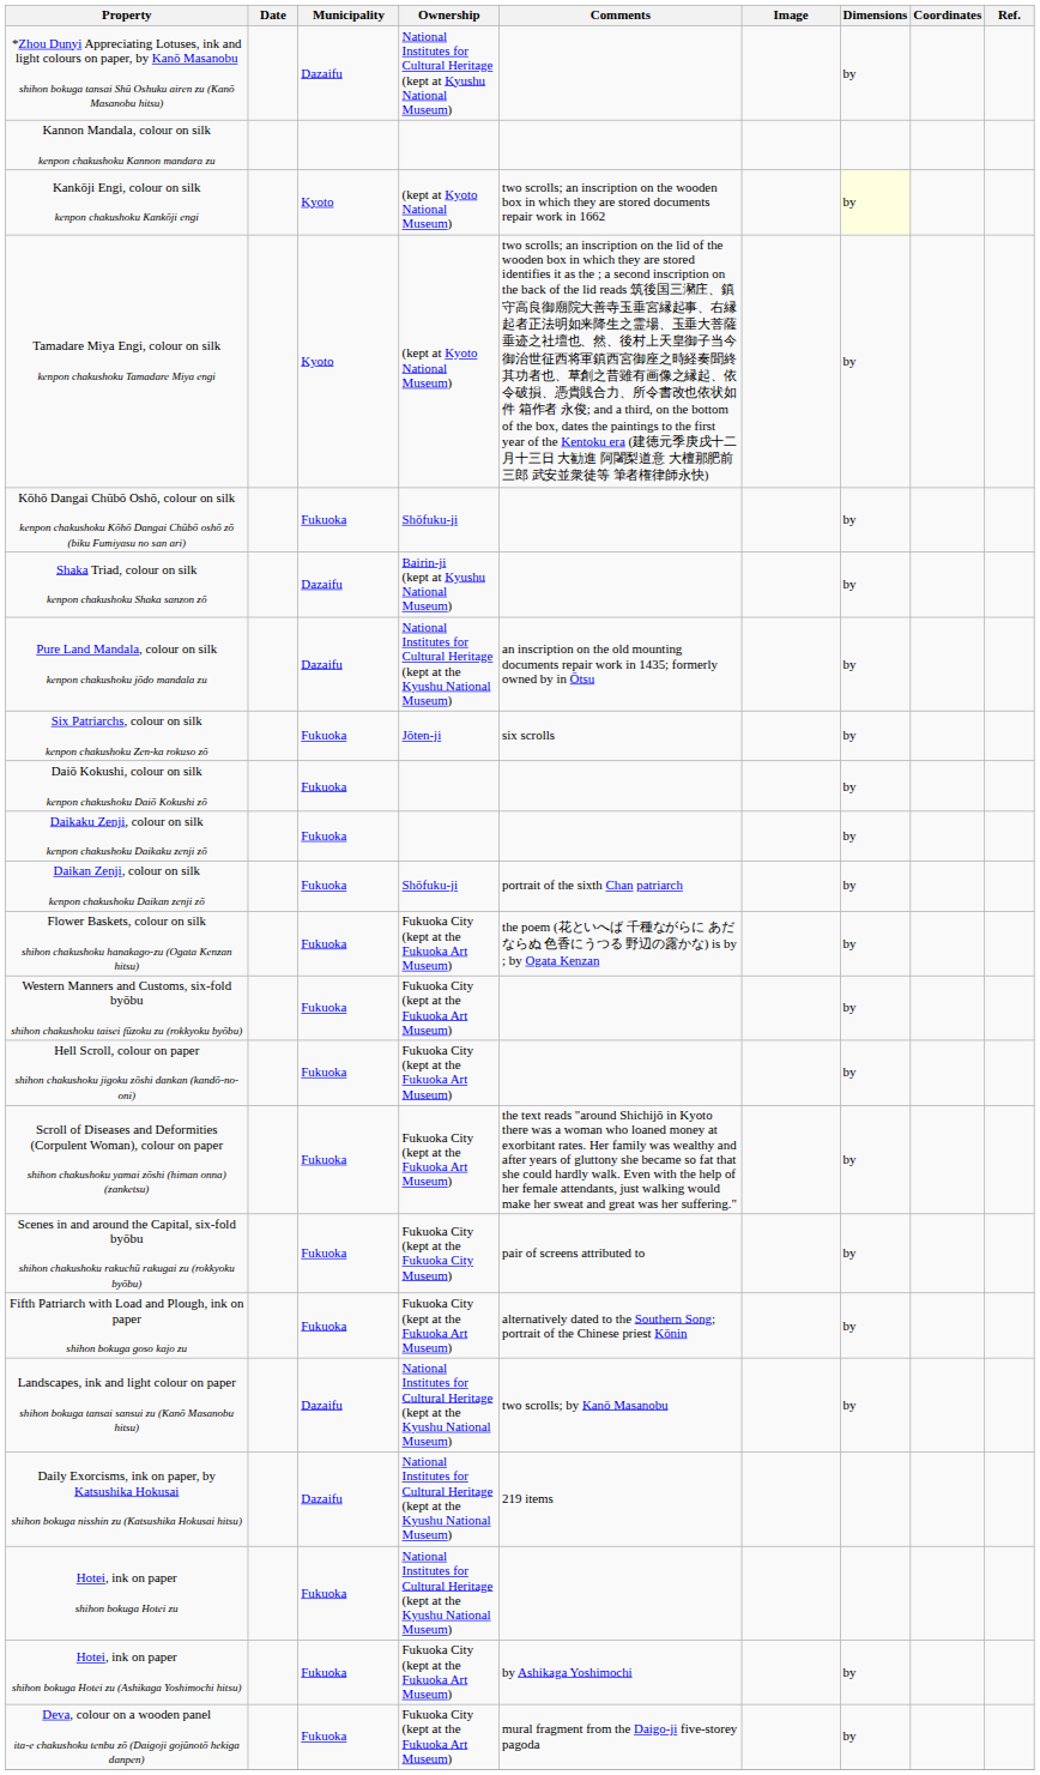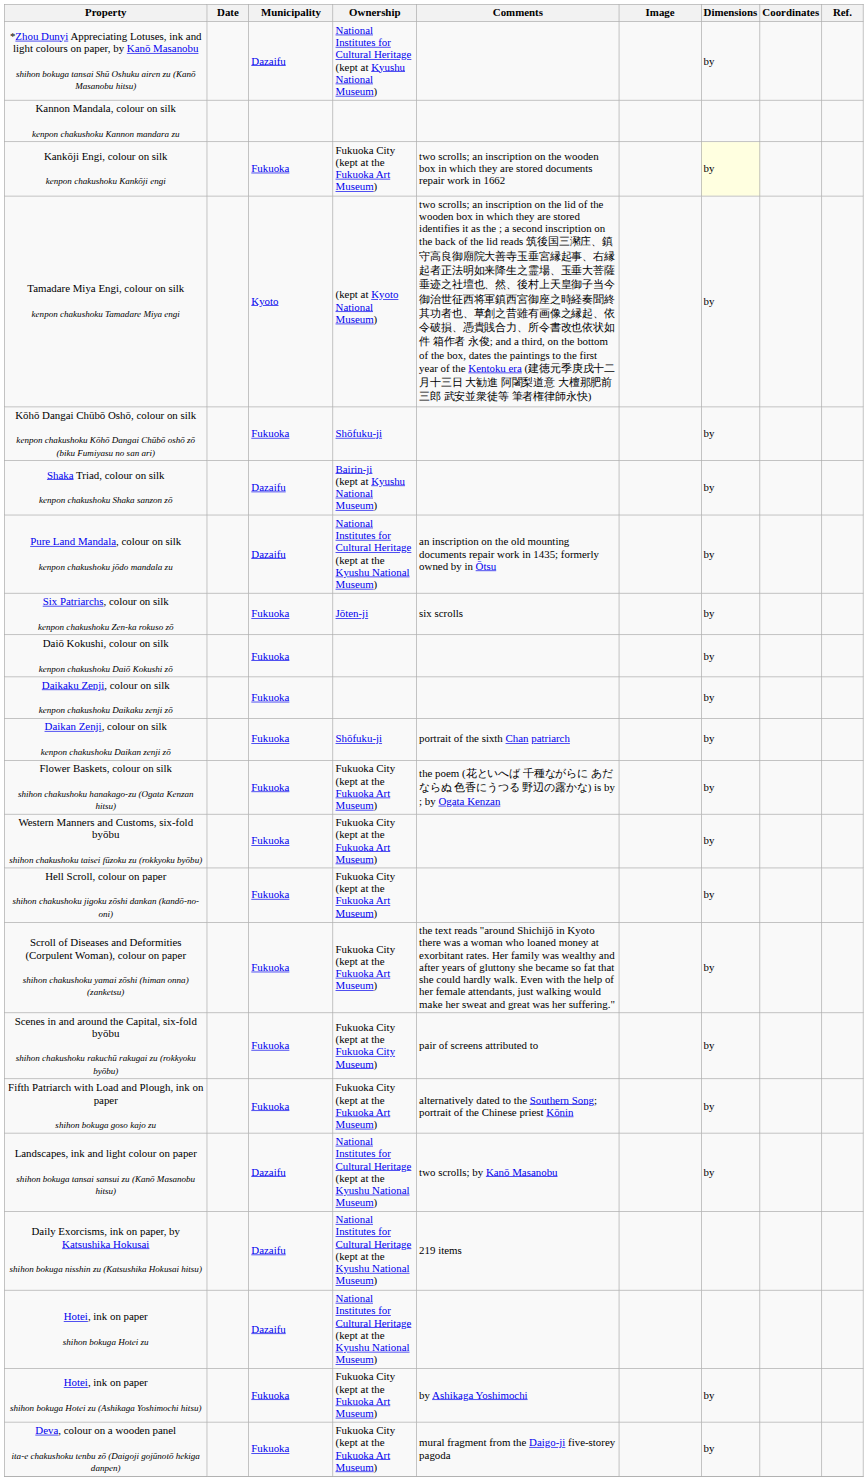Kankōji Engi, colour on silk kenpon chakushoku Kankōji engi | Municipality: Kyoto -> Fukuoka
Kankōji Engi, colour on silk kenpon chakushoku Kankōji engi | Ownership: (kept at Kyoto National Museum) -> Fukuoka City (kept at the Fukuoka Art Museum)
Hotei, ink on paper shihon bokuga Hotei zu | Municipality: Fukuoka -> Dazaifu
